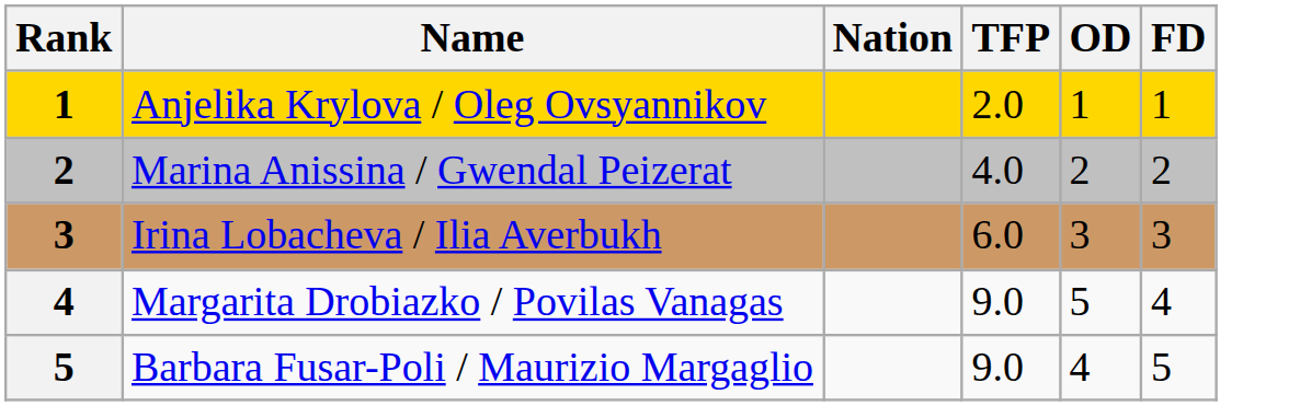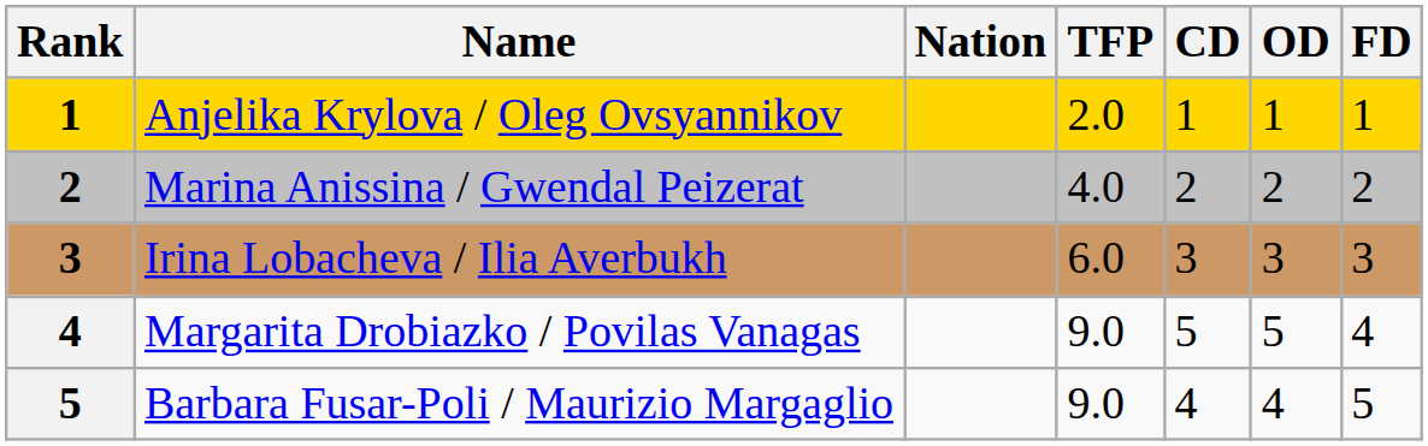+ column: CD | 1 | 2 | 3 | 5 | 4
